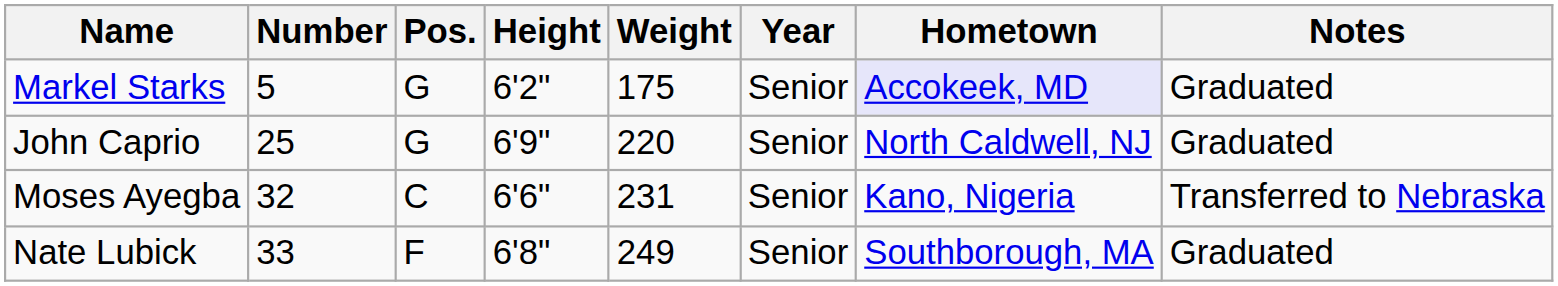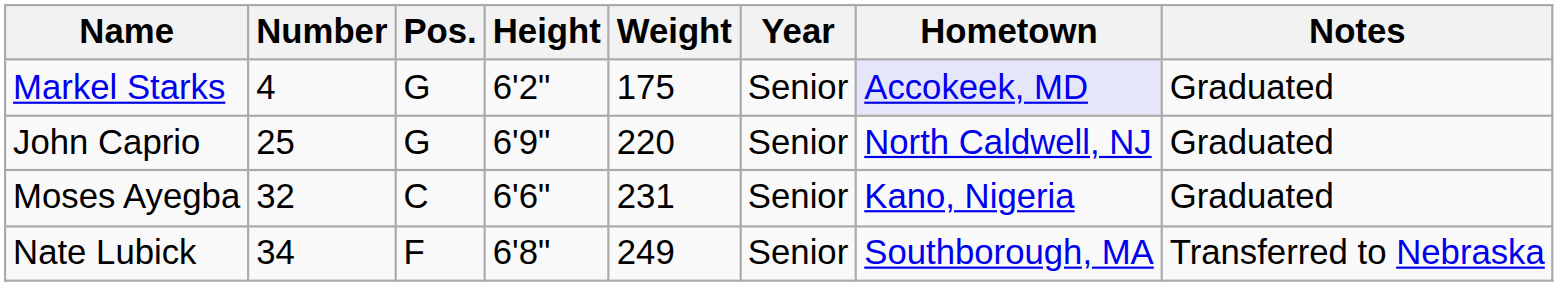Markel Starks | Number: 5 -> 4
Moses Ayegba | Notes: Transferred to Nebraska -> Graduated
Nate Lubick | Number: 33 -> 34
Nate Lubick | Notes: Graduated -> Transferred to Nebraska
